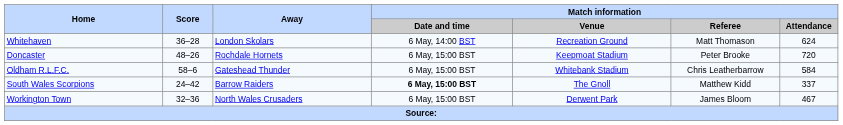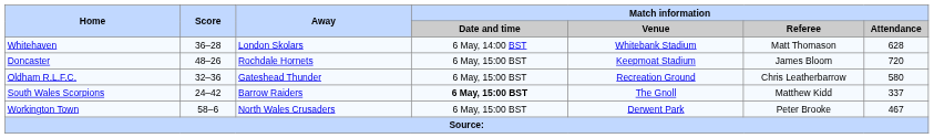Whitehaven | Match information / Venue: Recreation Ground -> Whitebank Stadium
Whitehaven | Match information / Attendance: 624 -> 628
Doncaster | Match information / Referee: Peter Brooke -> James Bloom
Oldham R.L.F.C. | Score: 58–6 -> 32–36
Oldham R.L.F.C. | Match information / Venue: Whitebank Stadium -> Recreation Ground
Oldham R.L.F.C. | Match information / Attendance: 584 -> 580
Workington Town | Score: 32–36 -> 58–6
Workington Town | Match information / Referee: James Bloom -> Peter Brooke
